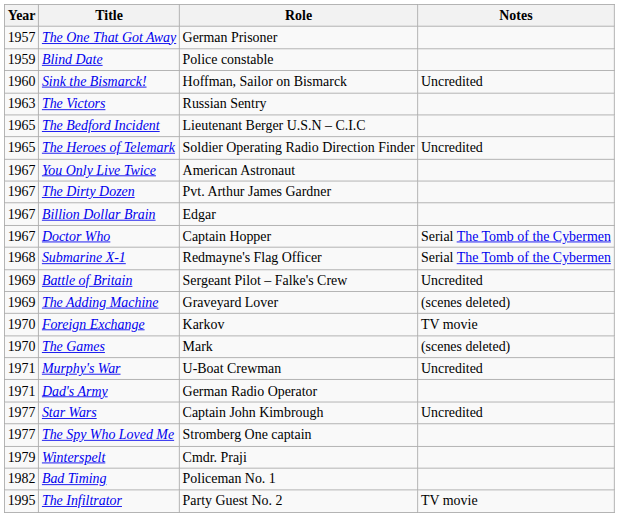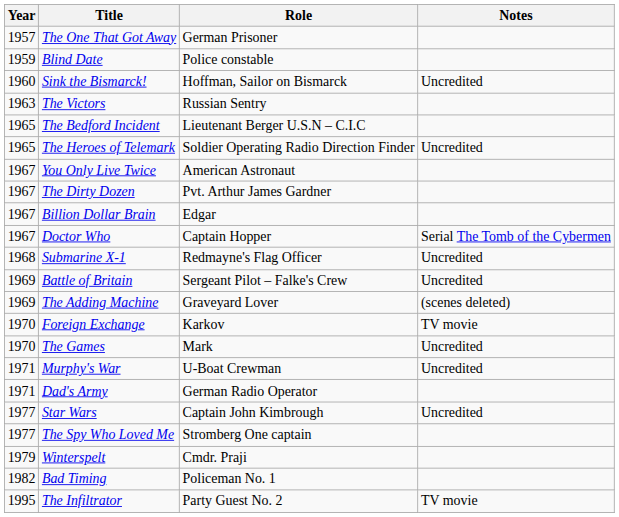Submarine X-1 | Notes: Serial The Tomb of the Cybermen -> Uncredited
The Games | Notes: (scenes deleted) -> Uncredited
